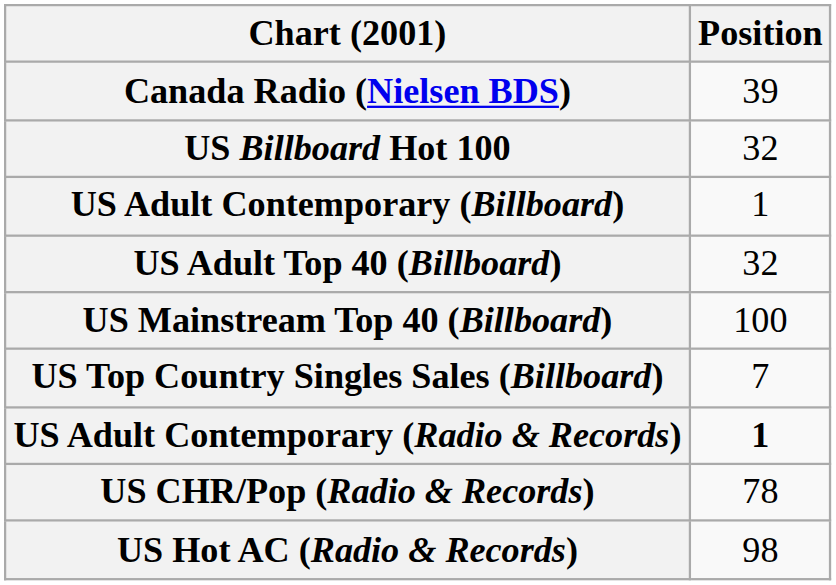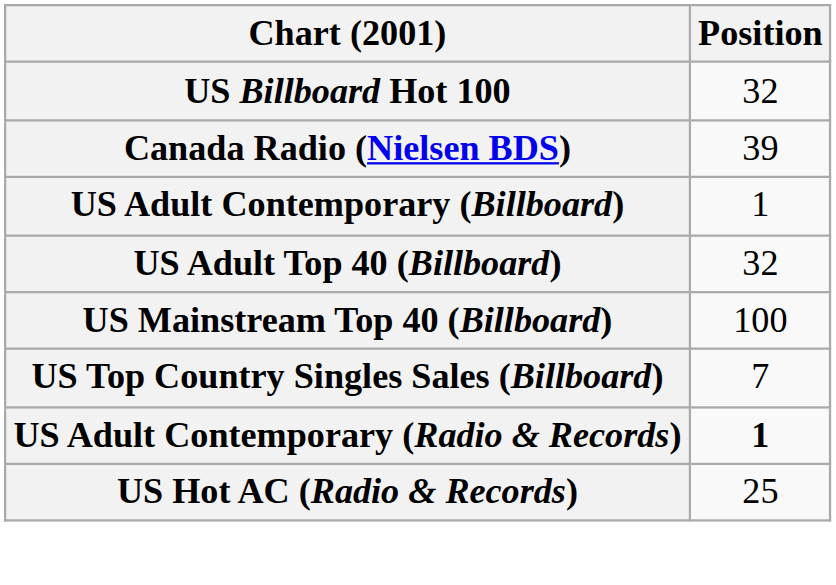rows swapped: Canada Radio (Nielsen BDS) <-> US Billboard Hot 100
- row: US CHR/Pop (Radio & Records) | 78
US Hot AC (Radio & Records) | Position: 98 -> 25
